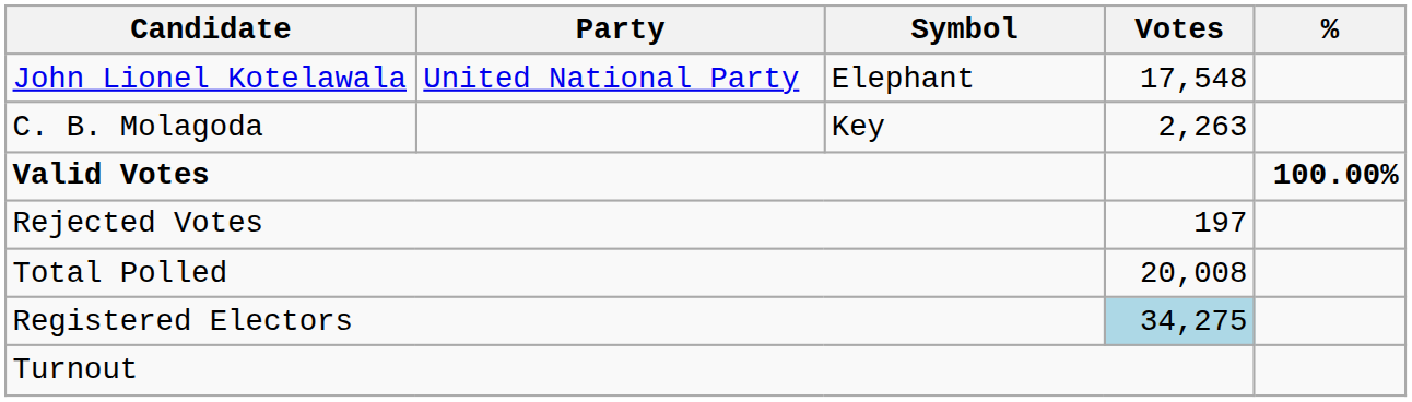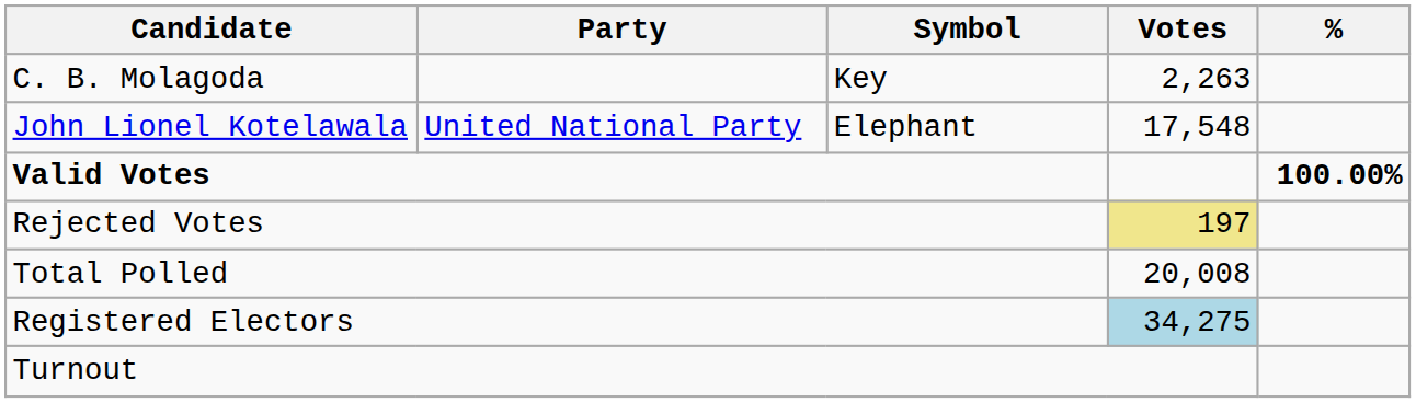rows swapped: John Lionel Kotelawala <-> C. B. Molagoda
Rejected Votes | Votes: no background -> khaki background
